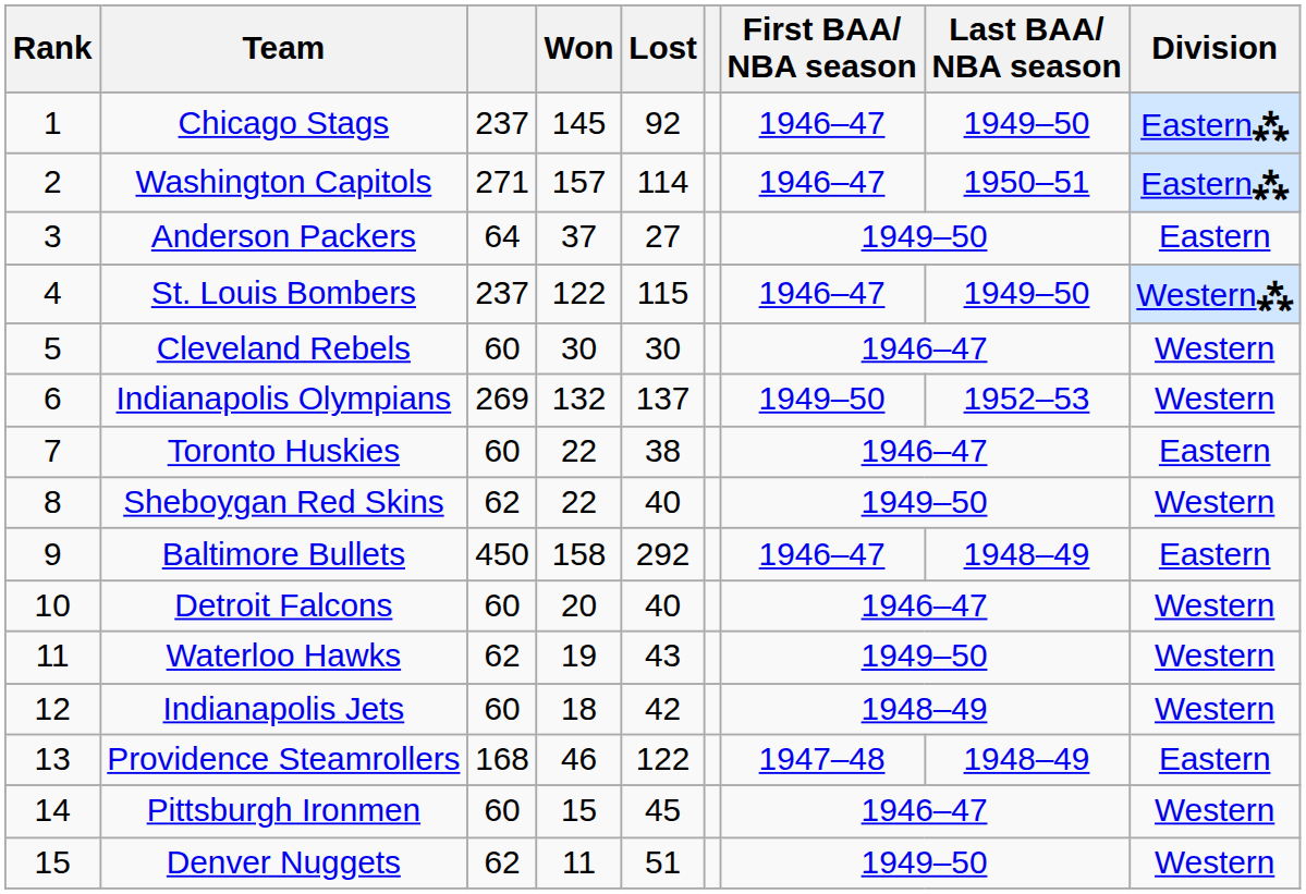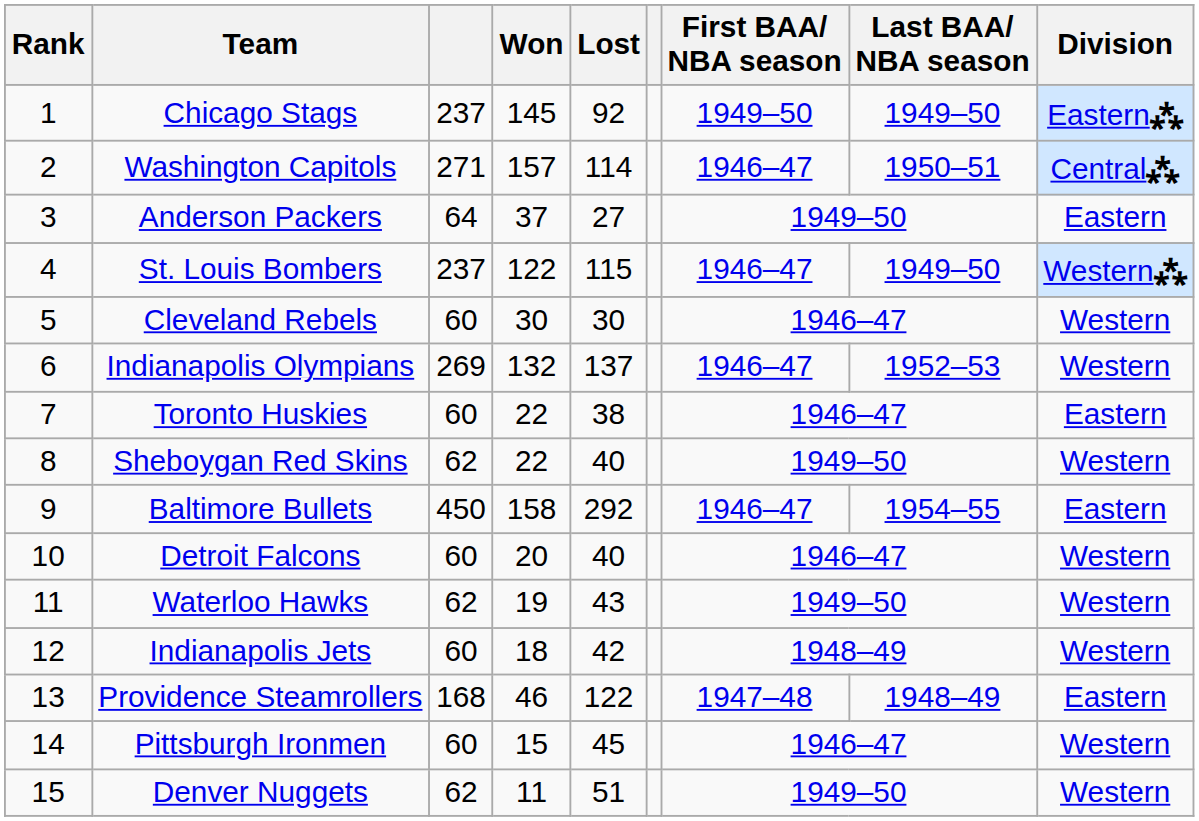Chicago Stags | First BAA/ NBA season: 1946–47 -> 1949–50
Washington Capitols | Division: Eastern⁂ -> Central⁂
Indianapolis Olympians | First BAA/ NBA season: 1949–50 -> 1946–47
Baltimore Bullets | Last BAA/ NBA season: 1948–49 -> 1954–55
